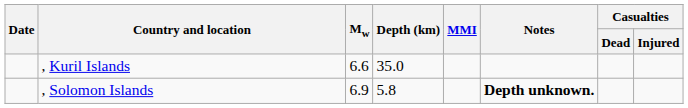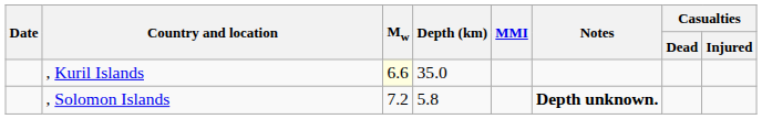, Kuril Islands | Mw: no background -> lightyellow background
, Solomon Islands | Mw: 6.9 -> 7.2
